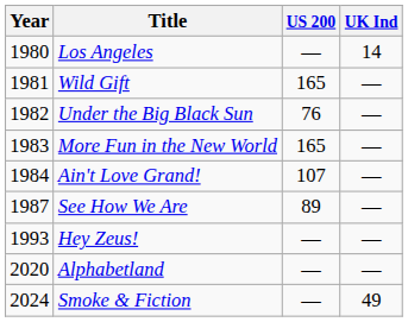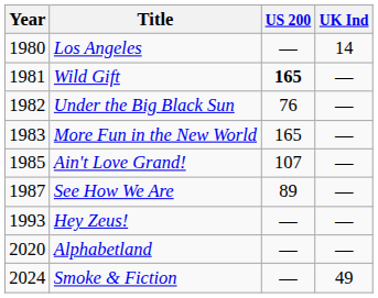Wild Gift | US 200: normal -> bold
Ain't Love Grand! | Year: 1984 -> 1985
